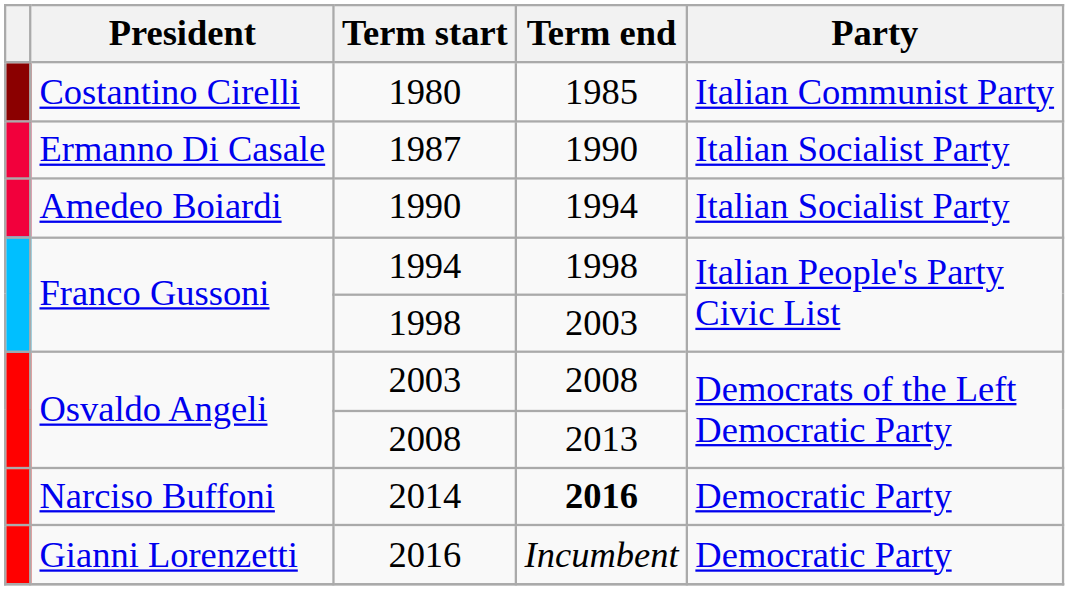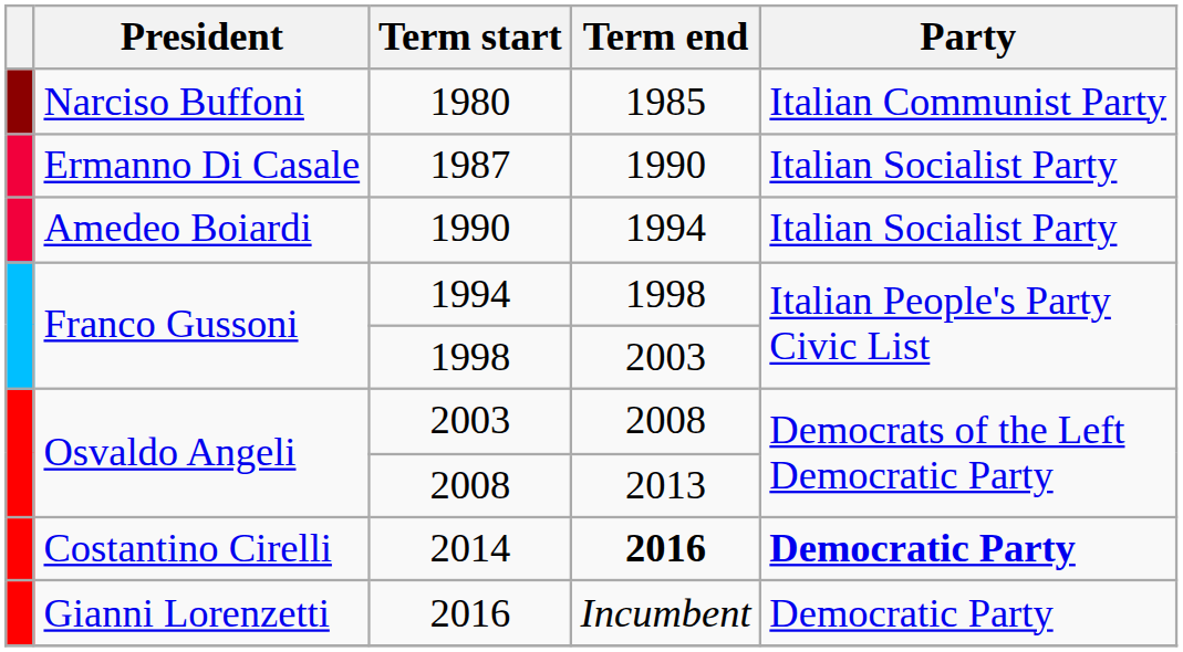1980 | President: Costantino Cirelli -> Narciso Buffoni
2014 | President: Narciso Buffoni -> Costantino Cirelli
2014 | Party: normal -> bold
